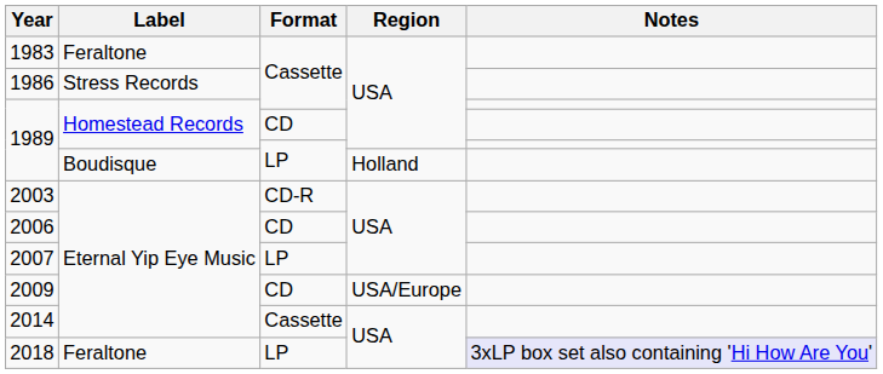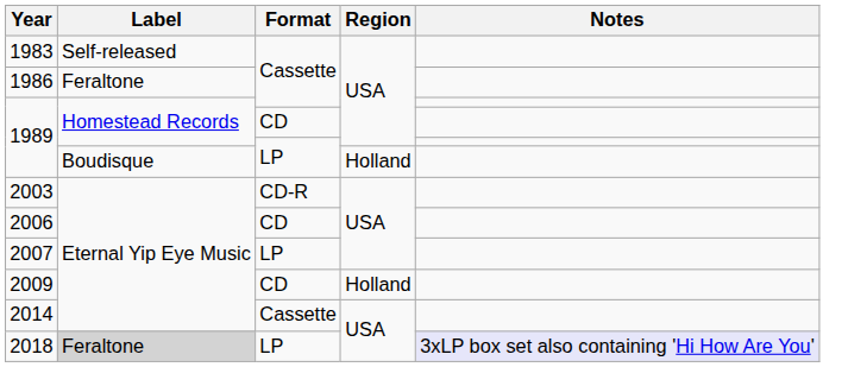1983 | Label: Feraltone -> Self-released
1986 | Label: Stress Records -> Feraltone
2009 | Region: USA/Europe -> Holland
2018 | Label: no background -> lightgrey background
